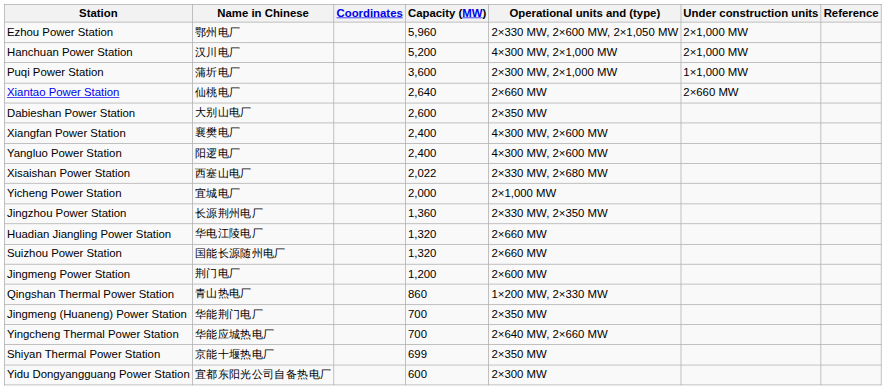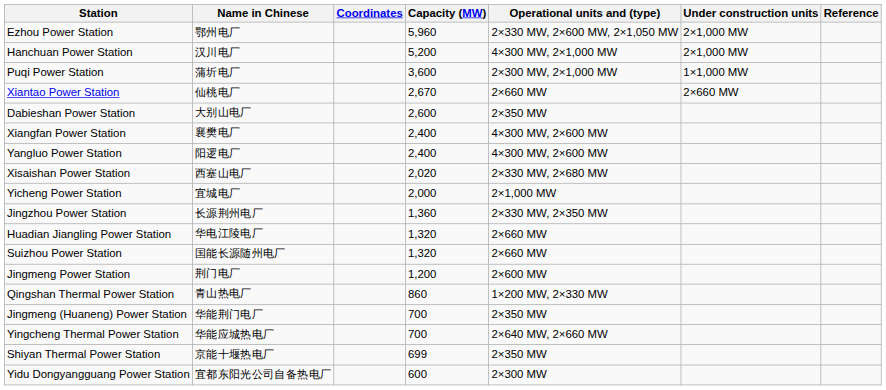Xiantao Power Station | Capacity (MW): 2,640 -> 2,670
Xisaishan Power Station | Capacity (MW): 2,022 -> 2,020
